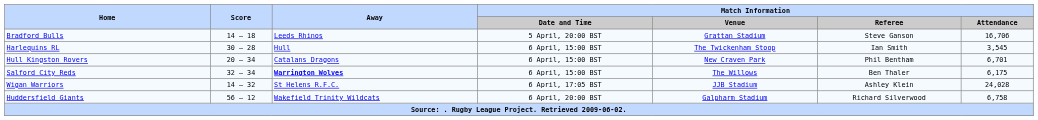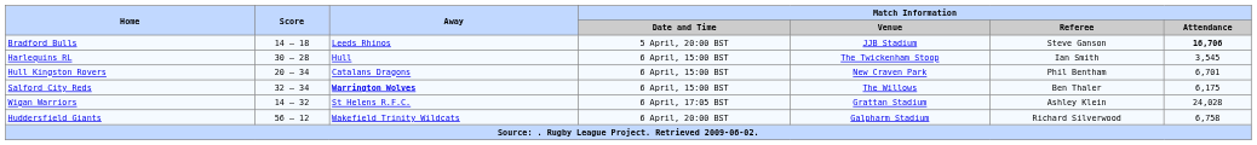Bradford Bulls | Match Information / Venue: Grattan Stadium -> JJB Stadium
Bradford Bulls | Match Information / Attendance: normal -> bold
Wigan Warriors | Match Information / Venue: JJB Stadium -> Grattan Stadium
